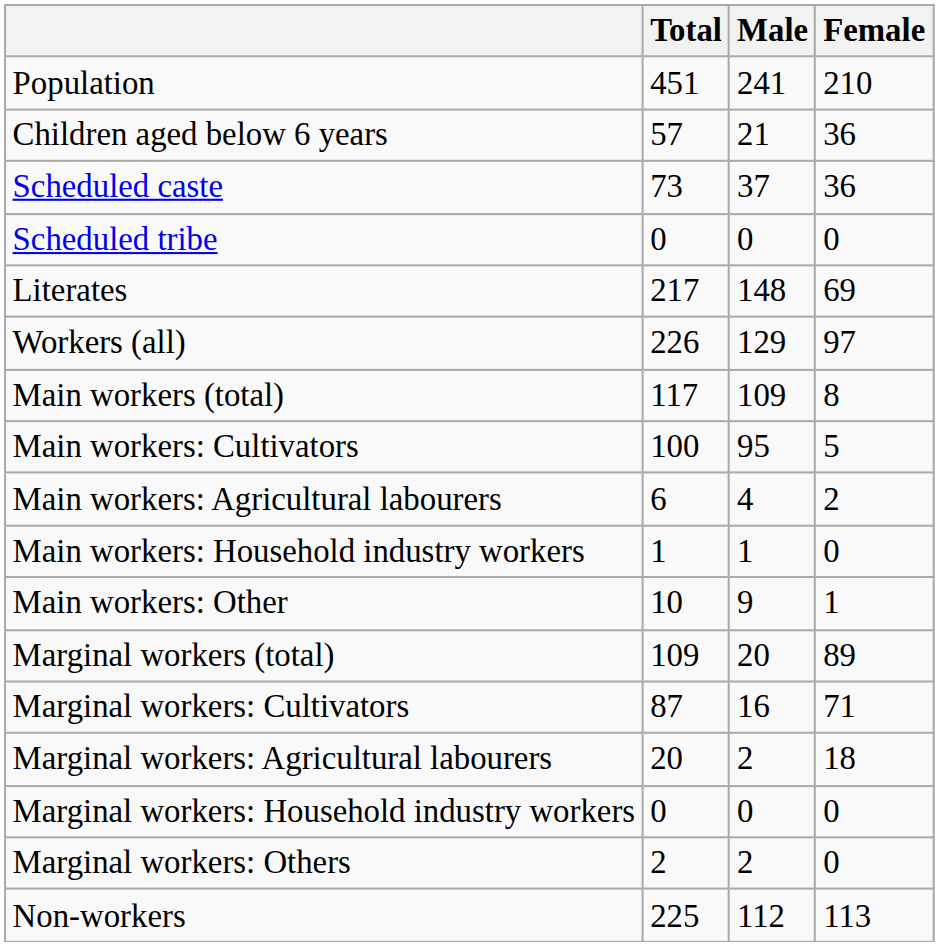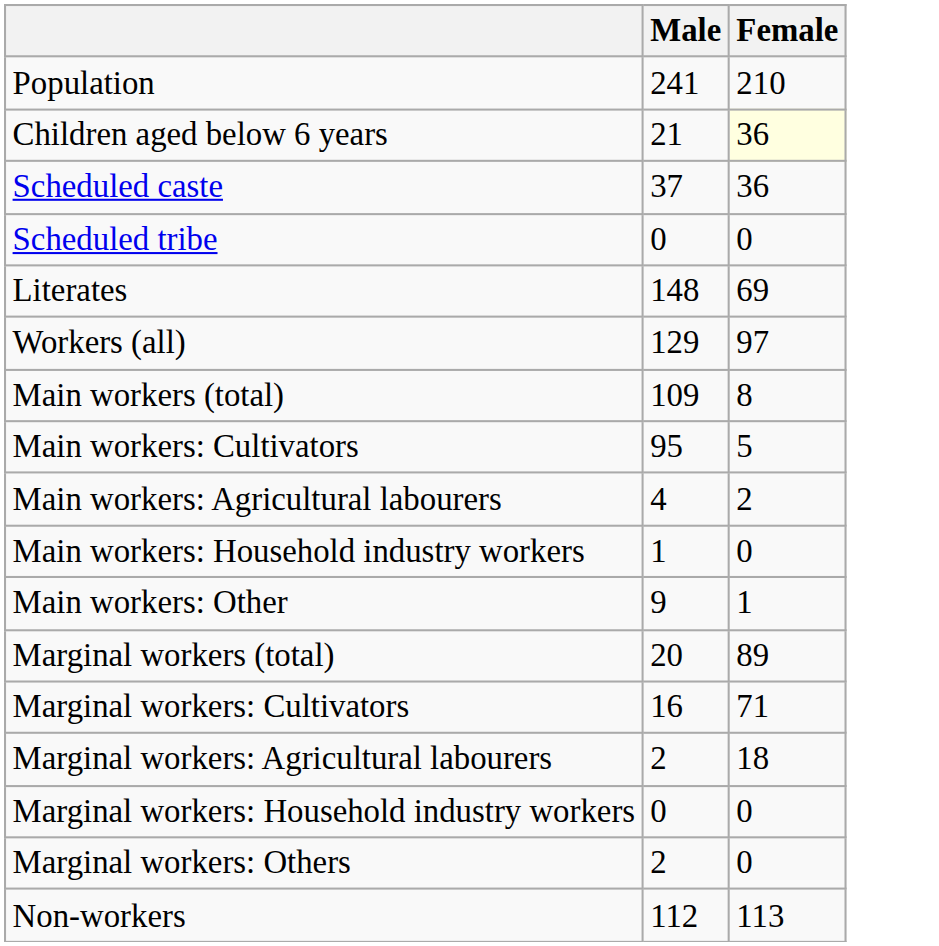- column: Total | 451 | 57 | 73 | 0 | 217 | 226 | 117 | 100 | 6 | 1 | 10 | 109 | 87 | 20 | 0 | 2 | 225
Children aged below 6 years | Female: no background -> lightyellow background
